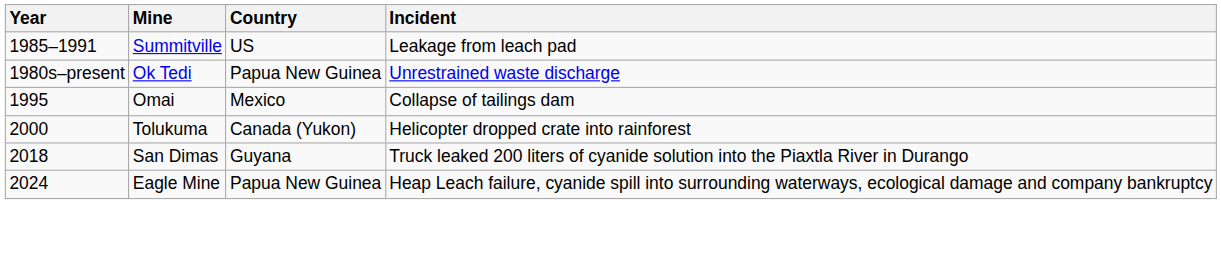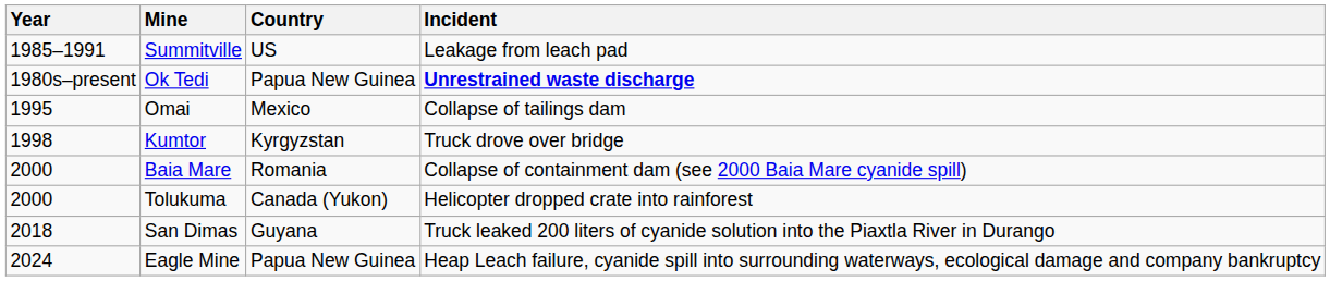Ok Tedi | Incident: normal -> bold
+ row: 1998 | Kumtor | Kyrgyzstan | Truck drove over bridge
+ row: 2000 | Baia Mare | Romania | Collapse of containment dam (see 2000 Baia Mare cyanide spill)
